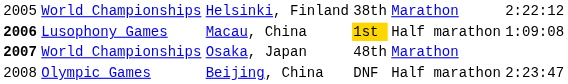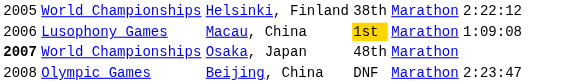Lusophony Games | column 1: bold -> normal
Lusophony Games | column 5: Half marathon -> Marathon
Olympic Games | column 5: Half marathon -> Marathon
